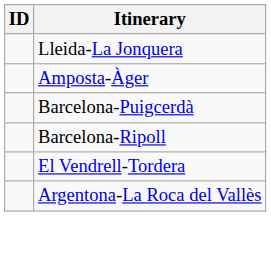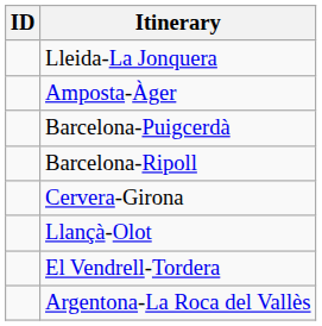+ row: Cervera-Girona
+ row: Llançà-Olot
